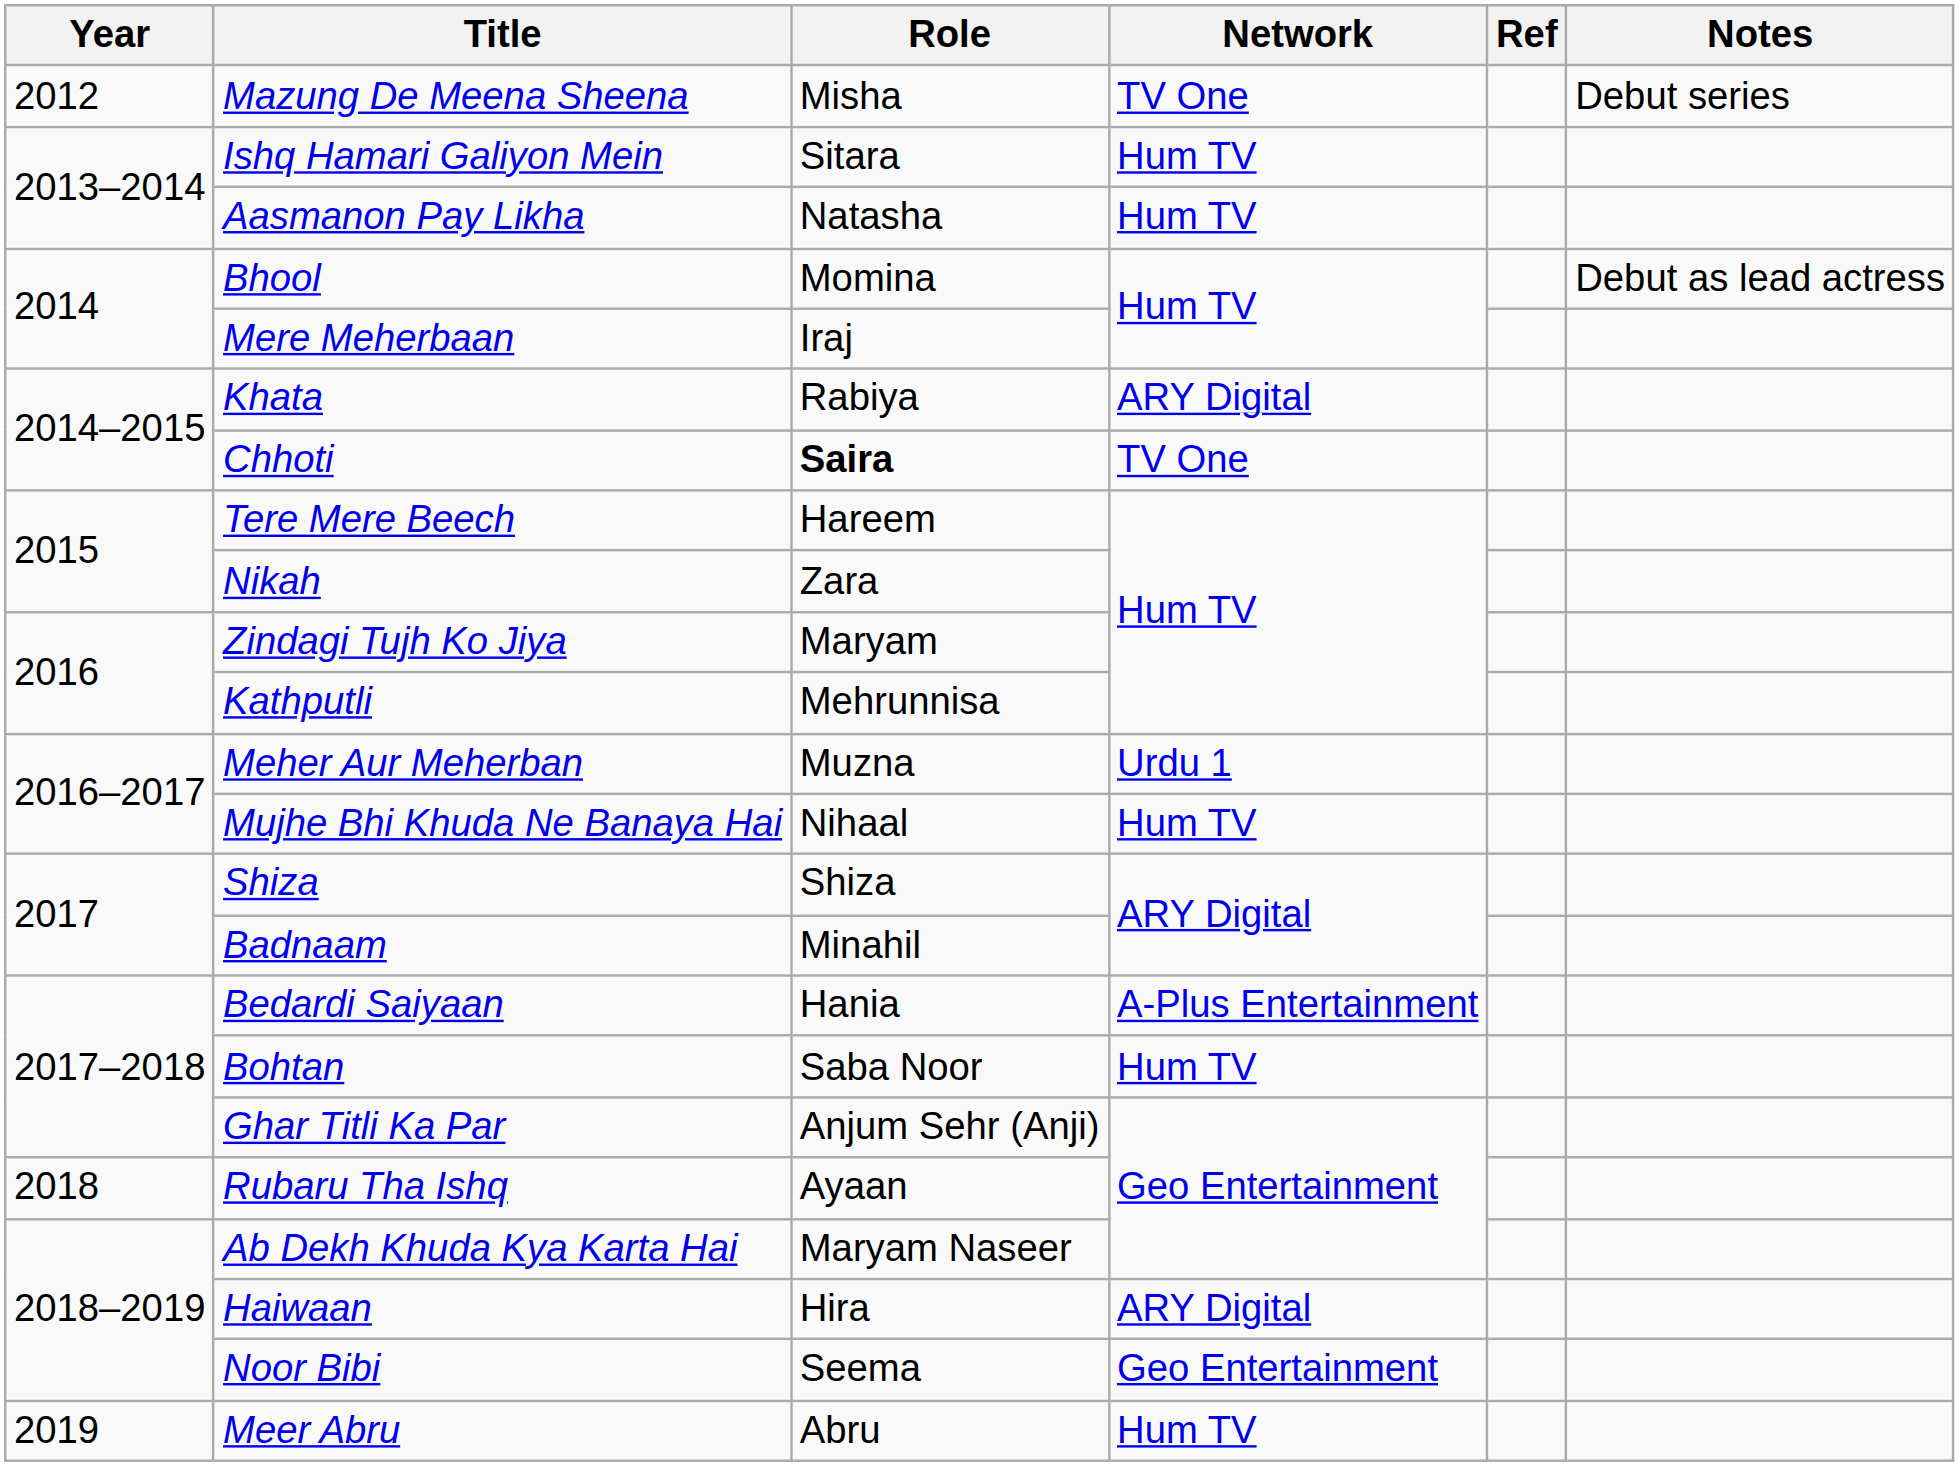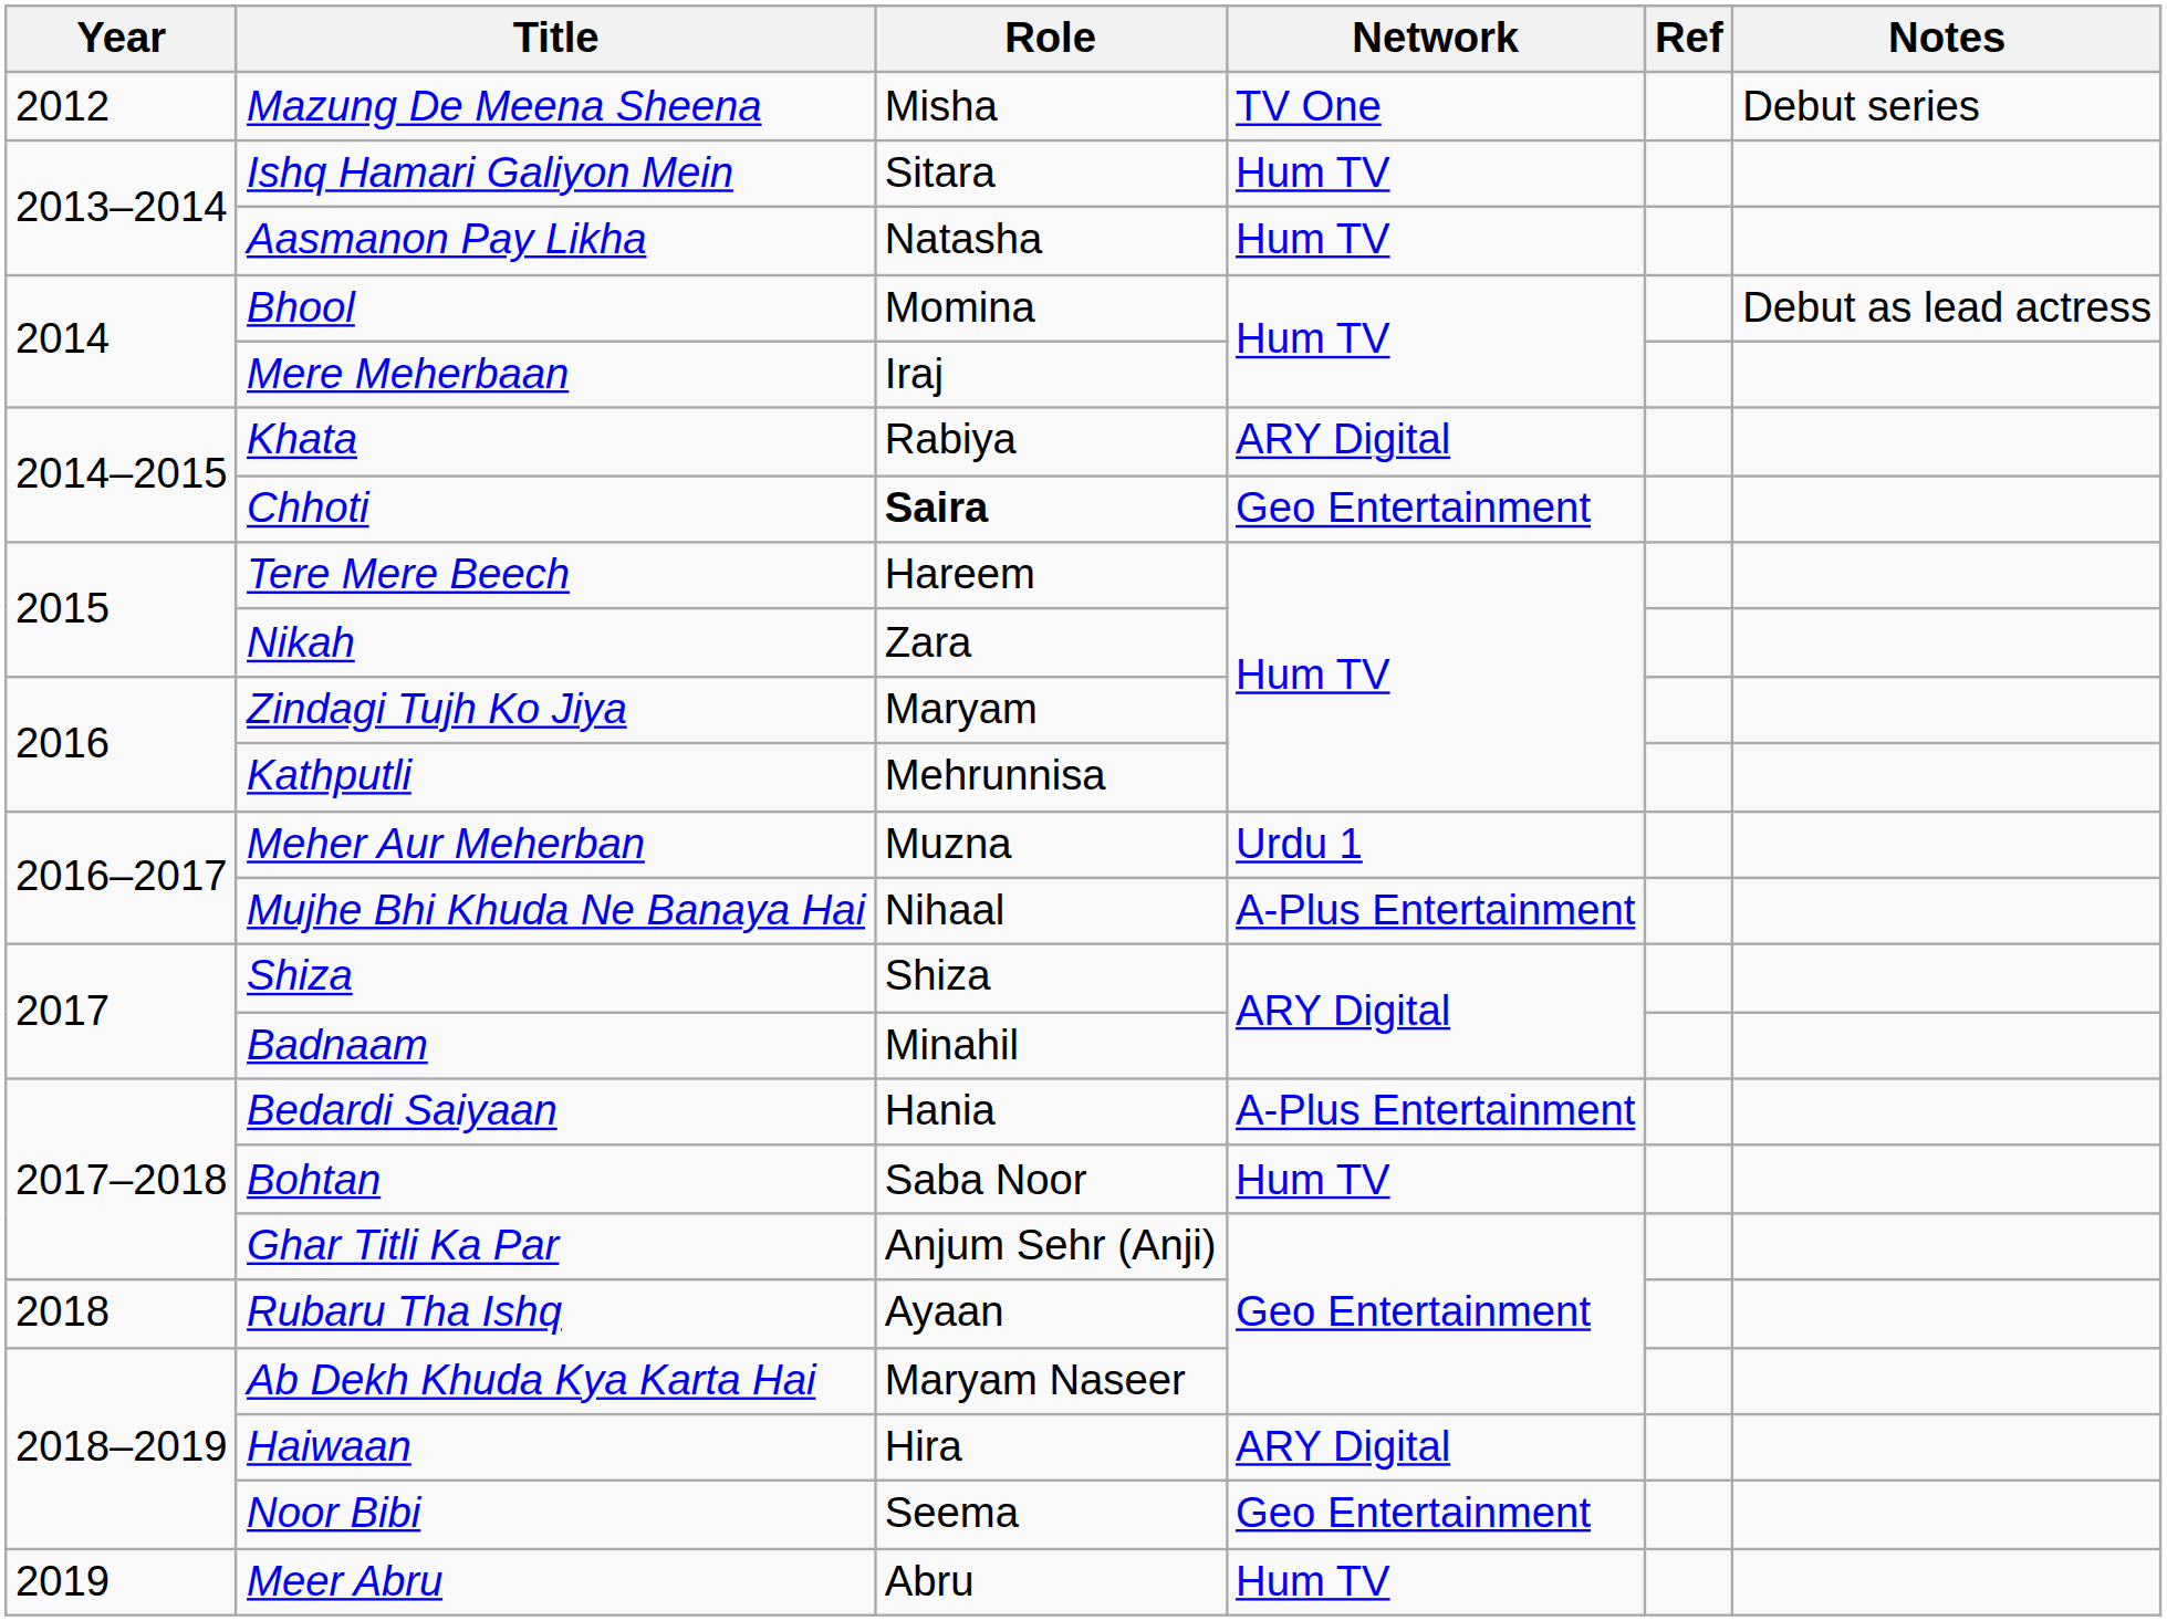Chhoti | Network: TV One -> Geo Entertainment
Mujhe Bhi Khuda Ne Banaya Hai | Network: Hum TV -> A-Plus Entertainment
